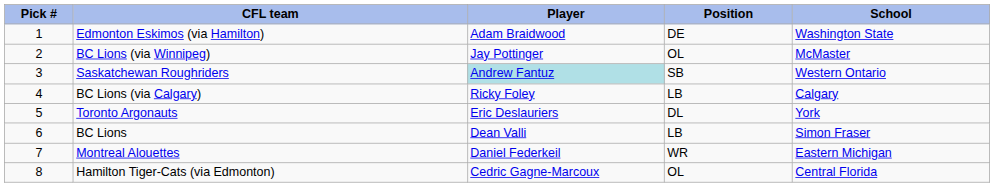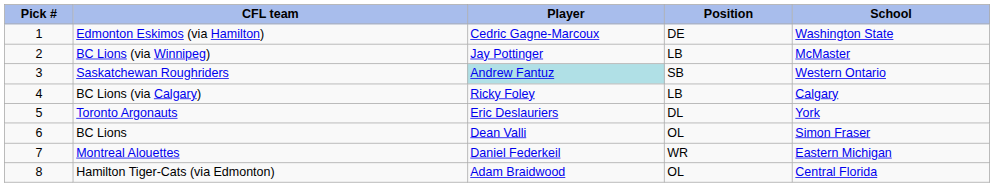Edmonton Eskimos (via Hamilton) | Player: Adam Braidwood -> Cedric Gagne-Marcoux
BC Lions (via Winnipeg) | Position: OL -> LB
BC Lions | Position: LB -> OL
Hamilton Tiger-Cats (via Edmonton) | Player: Cedric Gagne-Marcoux -> Adam Braidwood
